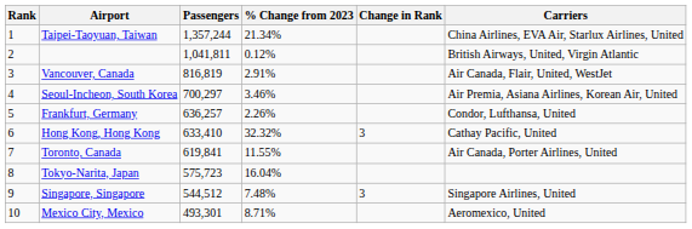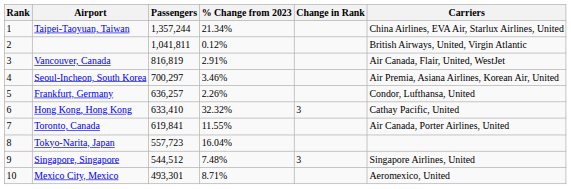Tokyo-Narita, Japan | Passengers: 575,723 -> 557,723
